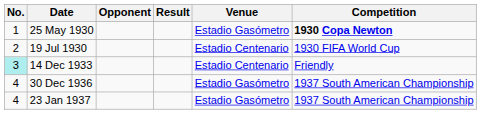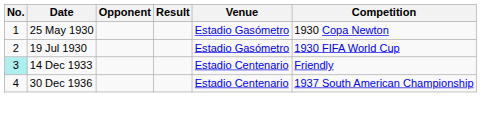25 May 1930 | Competition: bold -> normal
19 Jul 1930 | Venue: Estadio Centenario -> Estadio Gasómetro
30 Dec 1936 | Venue: Estadio Gasómetro -> Estadio Centenario
- row: 4 | 23 Jan 1937 | Estadio Gasómetro | 1937 South American Championship
